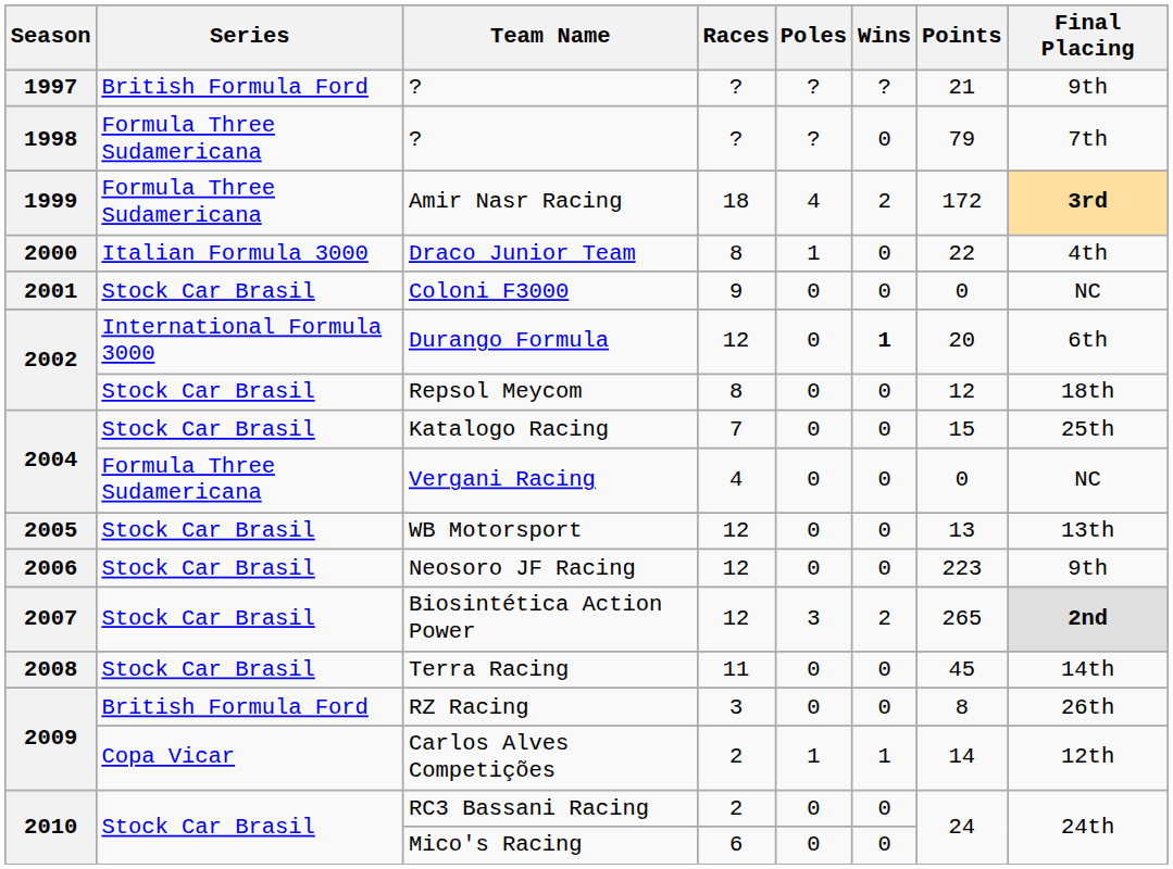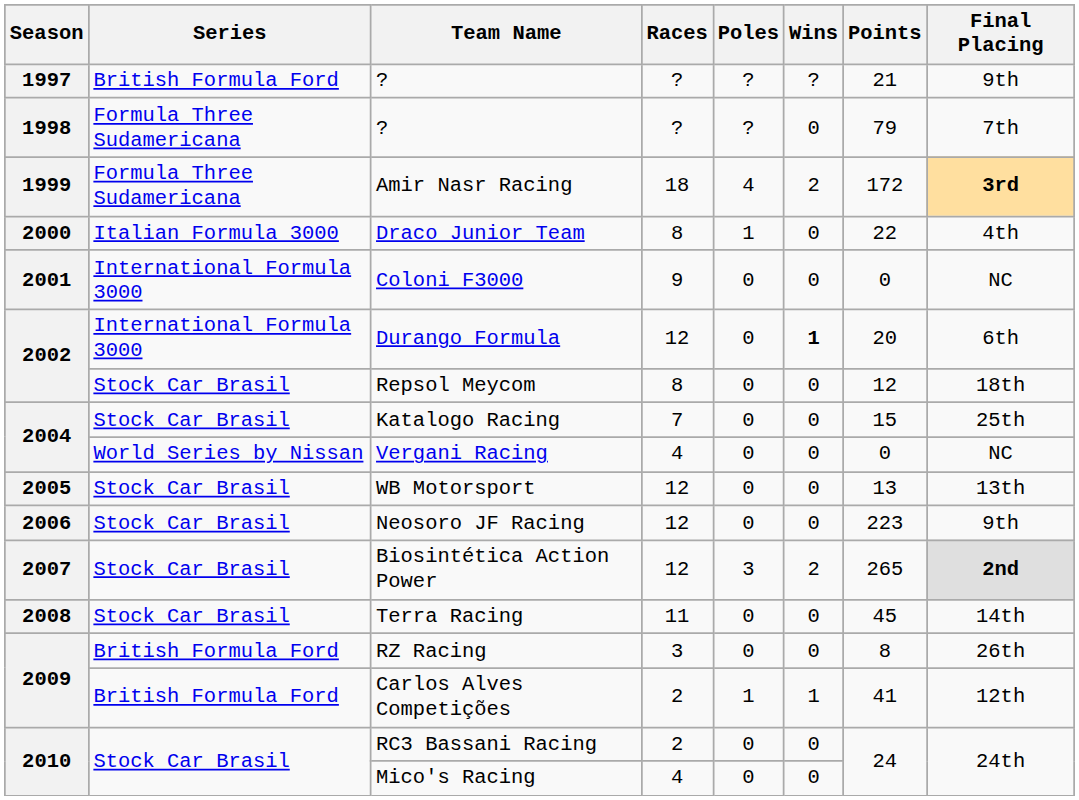Coloni F3000 | Series: Stock Car Brasil -> International Formula 3000
Vergani Racing | Series: Formula Three Sudamericana -> World Series by Nissan
Carlos Alves Competições | Series: Copa Vicar -> British Formula Ford
Carlos Alves Competições | Points: 14 -> 41
Mico's Racing | Races: 6 -> 4
